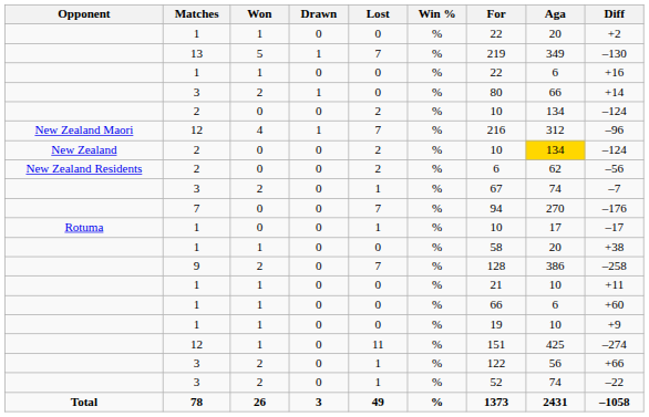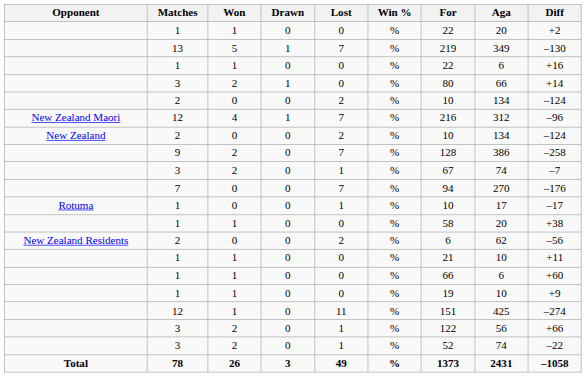New Zealand / 2 | Aga: gold background -> no background
rows swapped: New Zealand Residents / 2 <-> 9
